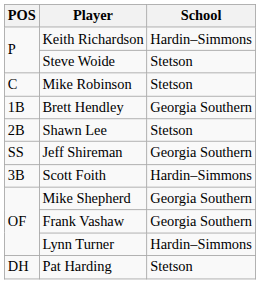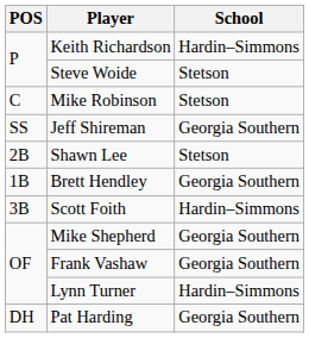rows swapped: Brett Hendley <-> Jeff Shireman
Pat Harding | School: Stetson -> Georgia Southern
